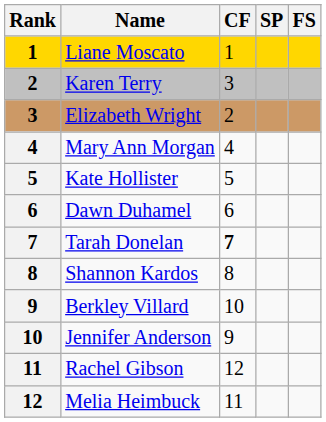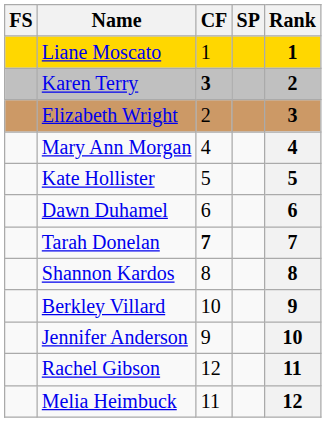columns swapped: Rank <-> FS
Karen Terry | CF: normal -> bold
